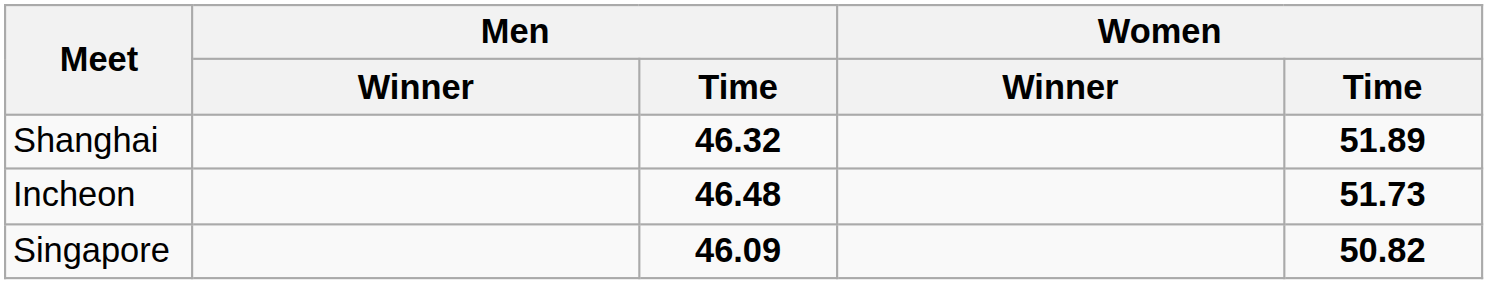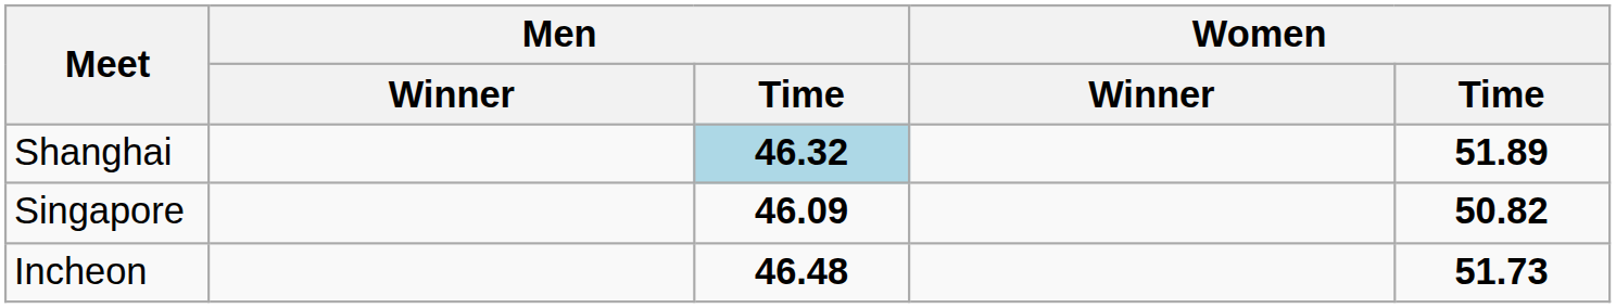Shanghai | Men / Time: no background -> lightblue background
rows swapped: Incheon <-> Singapore
